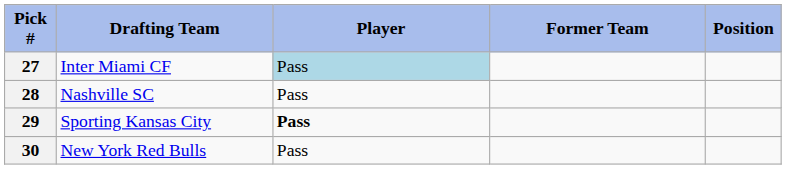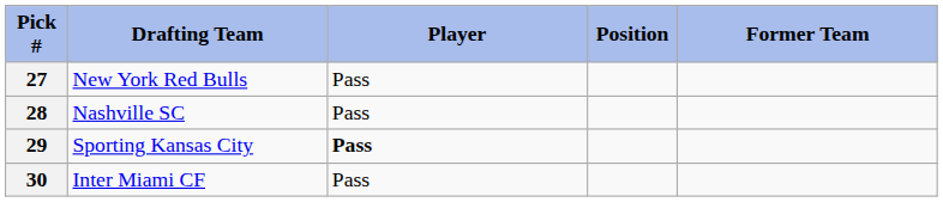columns swapped: Position <-> Former Team
27 | Drafting Team: Inter Miami CF -> New York Red Bulls
27 | Player: lightblue background -> no background
30 | Drafting Team: New York Red Bulls -> Inter Miami CF
